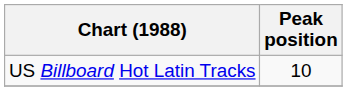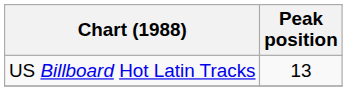US Billboard Hot Latin Tracks | Peak position: 10 -> 13
